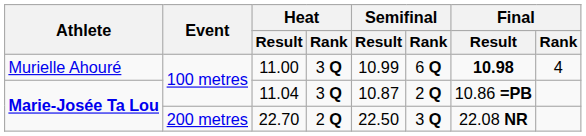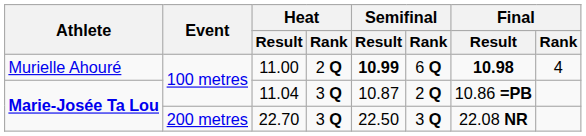11.00 | Heat / Rank: 3 Q -> 2 Q
11.00 | Semifinal / Result: normal -> bold
22.70 | Heat / Rank: 2 Q -> 3 Q
